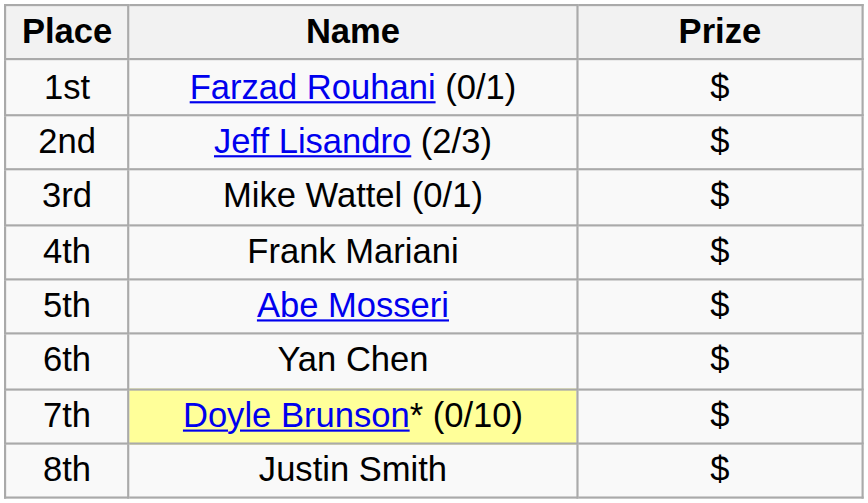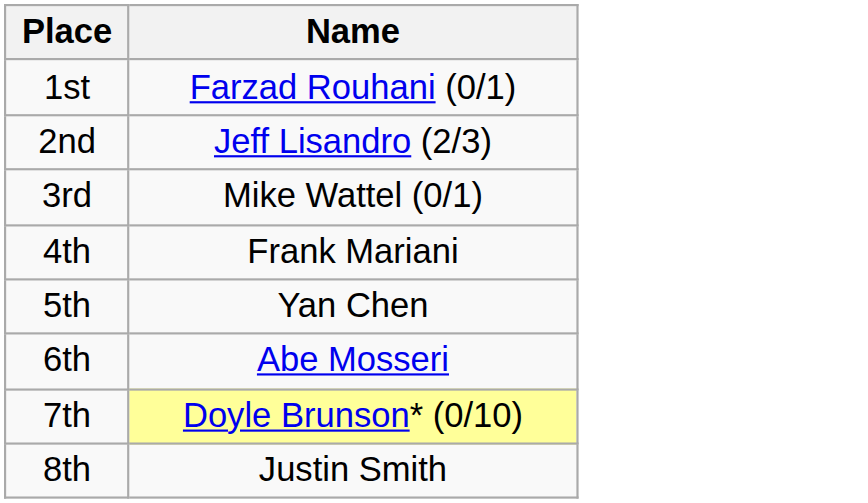- column: Prize | $ | $ | $ | $ | $ | $ | $ | $
5th | Name: Abe Mosseri -> Yan Chen
6th | Name: Yan Chen -> Abe Mosseri
